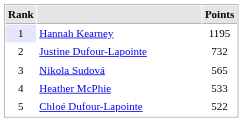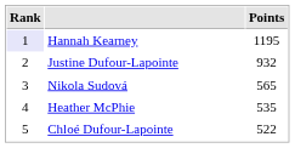Justine Dufour-Lapointe | Points: 732 -> 932
Heather McPhie | Points: 533 -> 535
